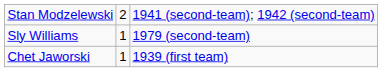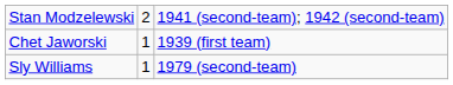rows swapped: Chet Jaworski <-> Sly Williams
